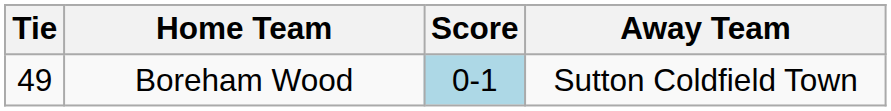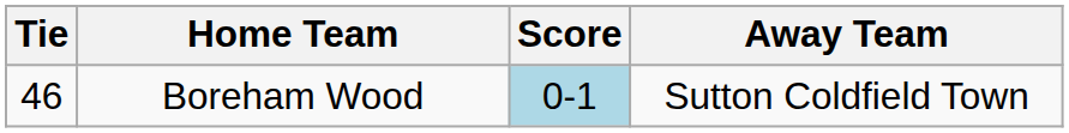Boreham Wood | Tie: 49 -> 46
